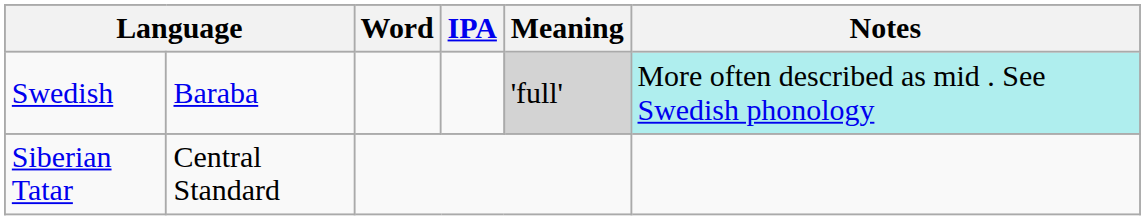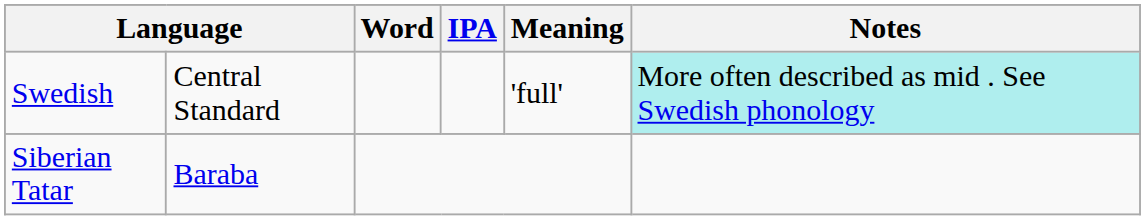Swedish | column 2: Baraba -> Central Standard
Swedish | Meaning: lightgrey background -> no background
Siberian Tatar | column 2: Central Standard -> Baraba
